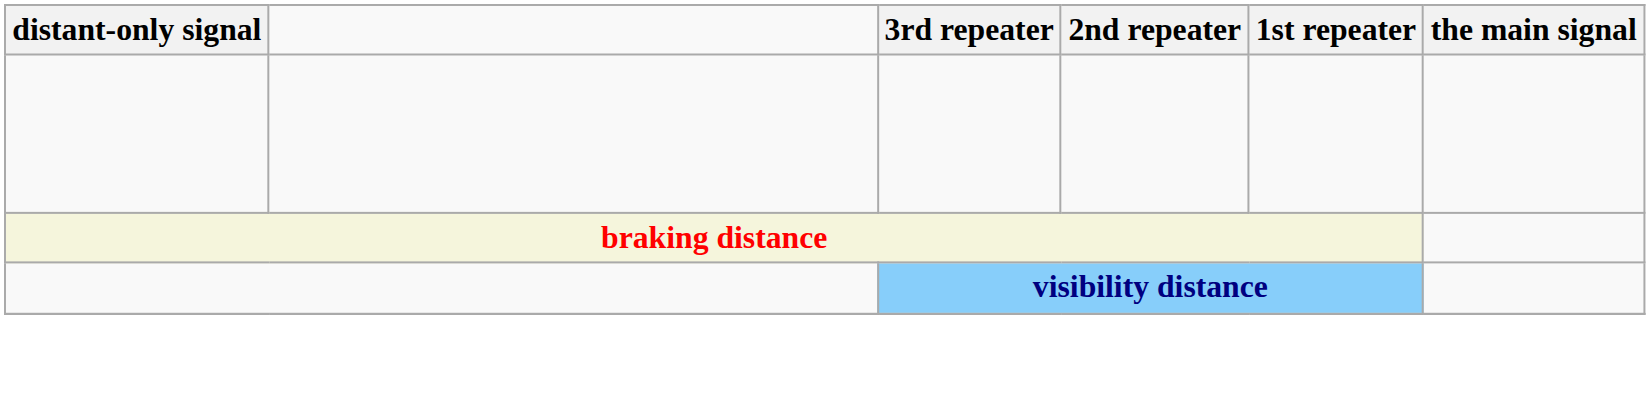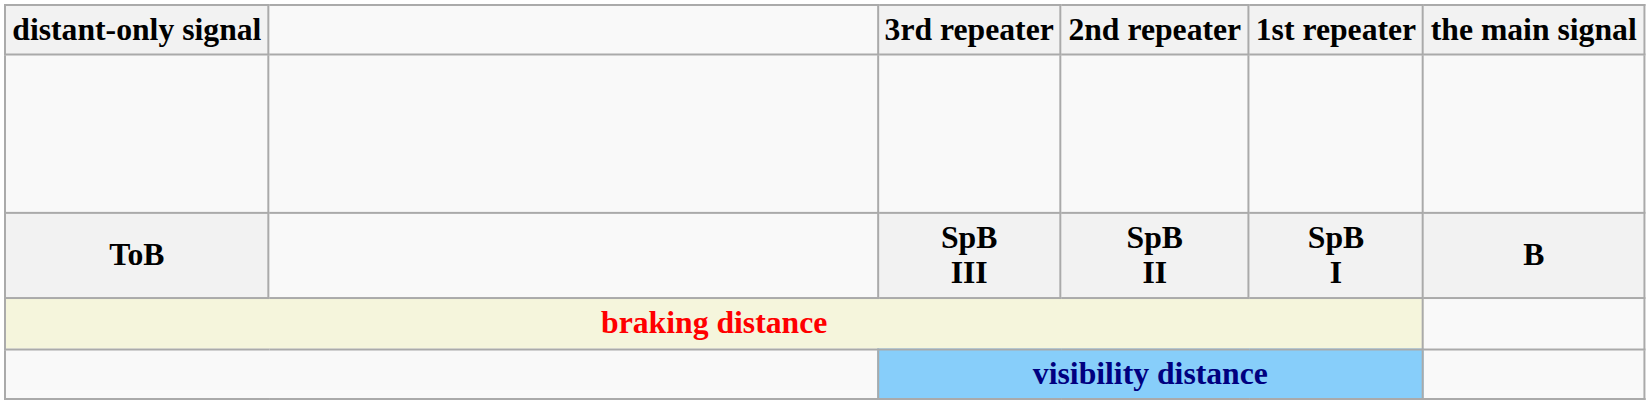+ row: ToB | SpB III | SpB II | SpB I | B
